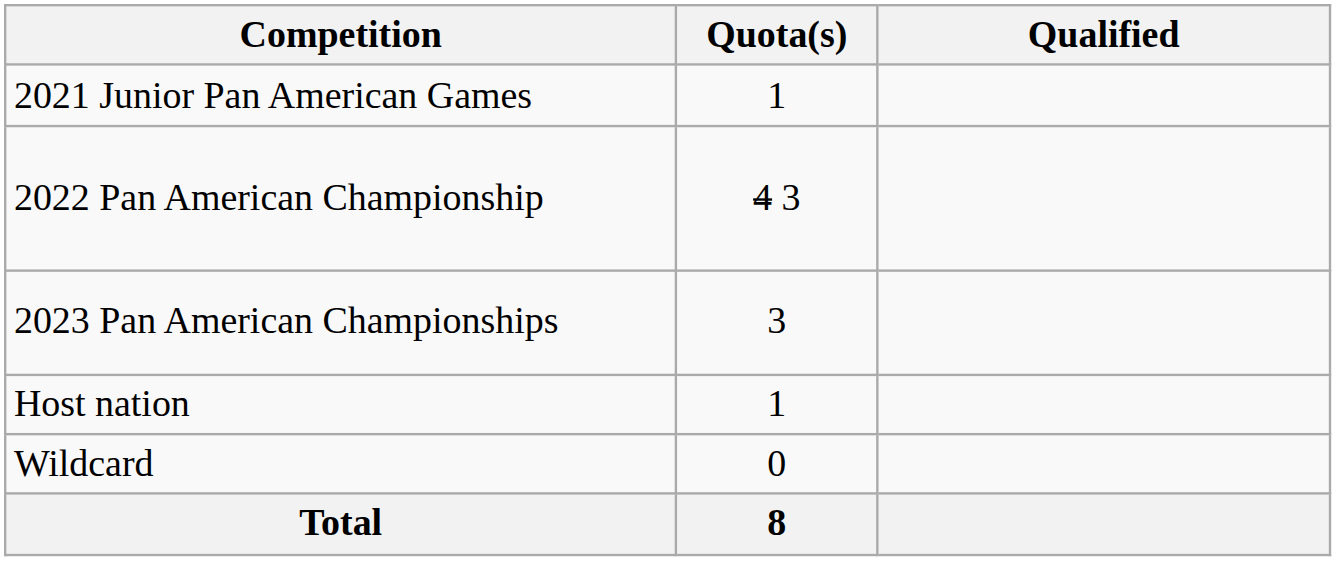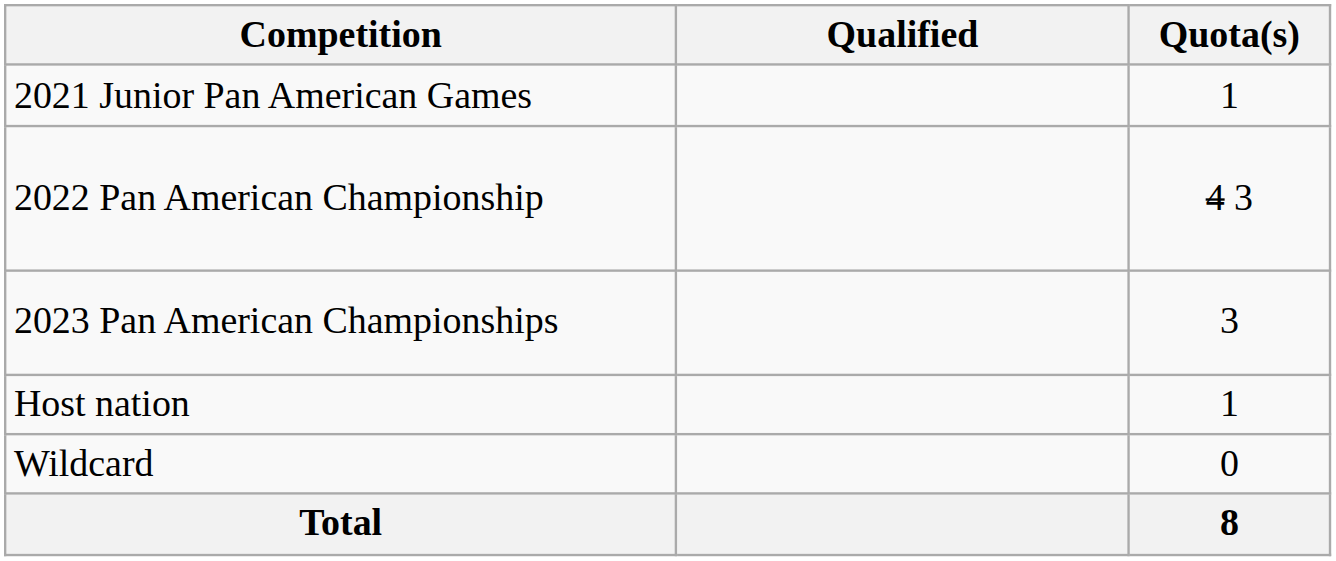columns swapped: Quota(s) <-> Qualified
